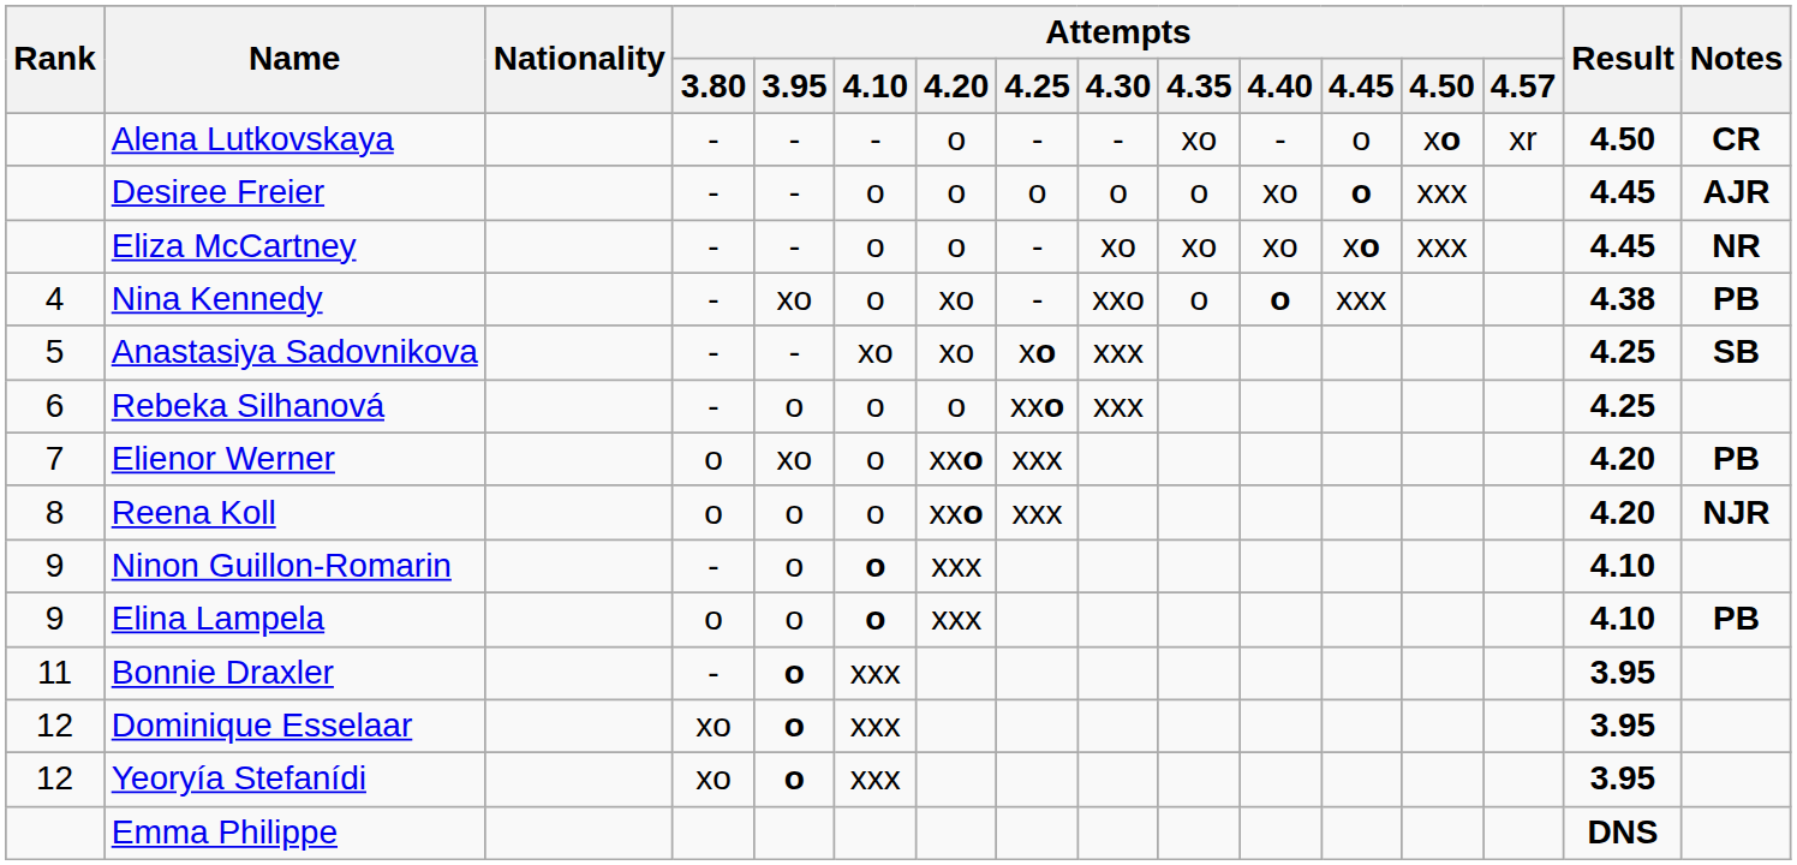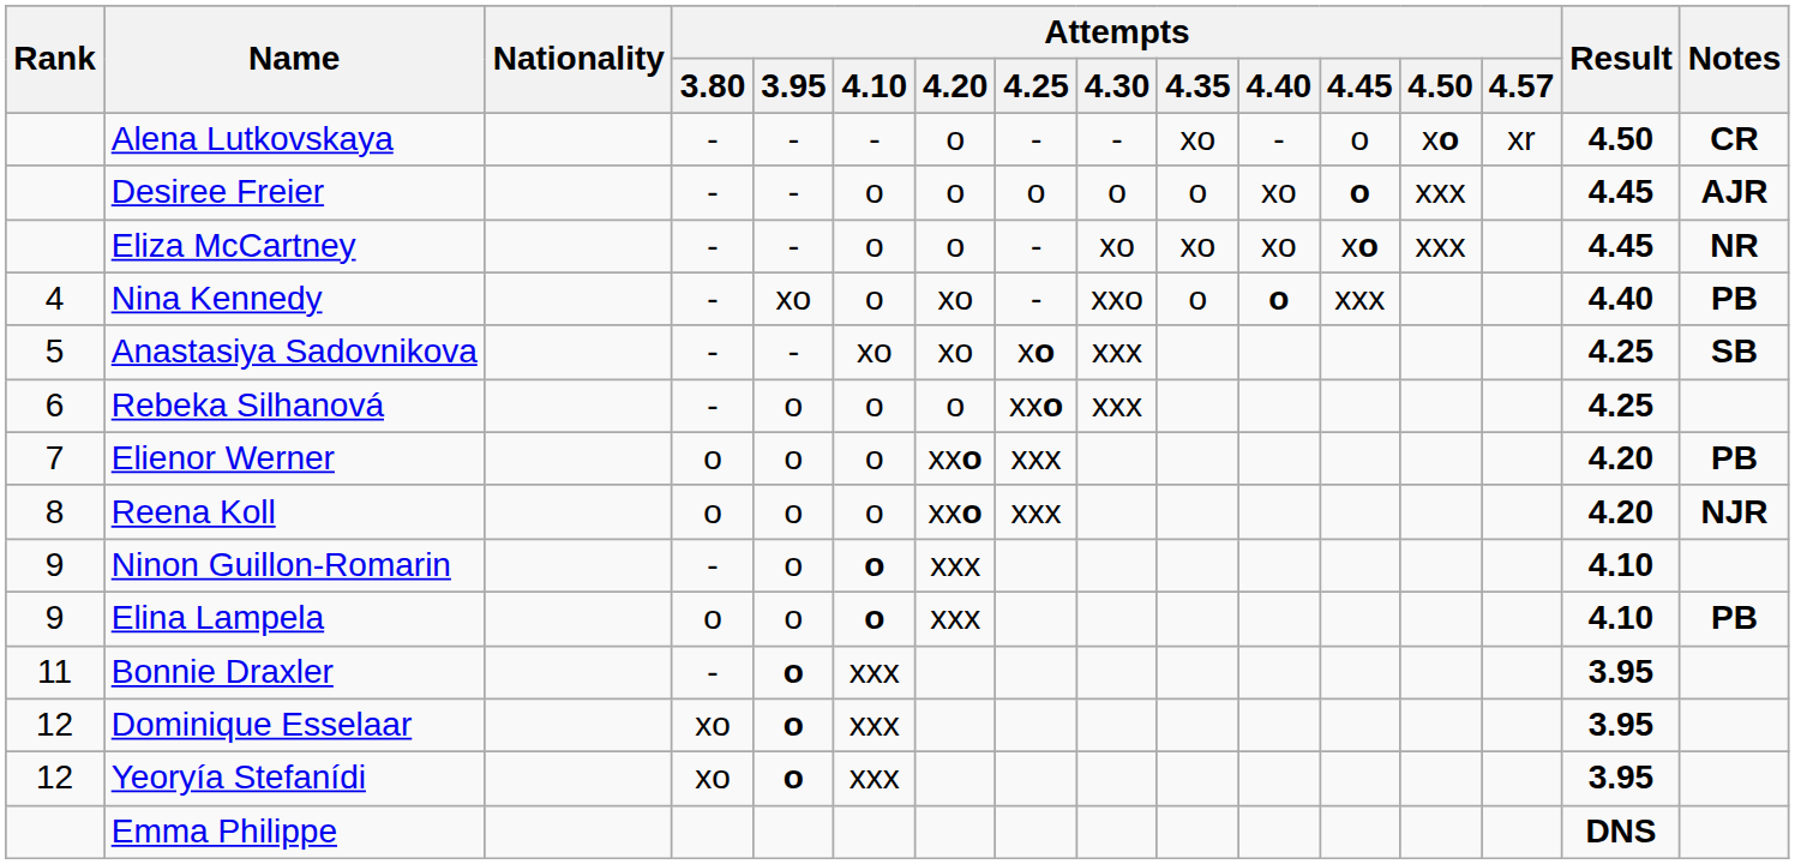Nina Kennedy | Result: 4.38 -> 4.40
Elienor Werner | Attempts / 3.95: xo -> o
